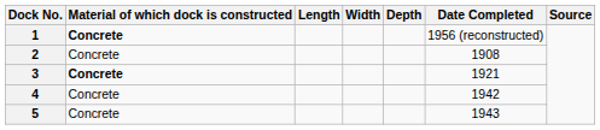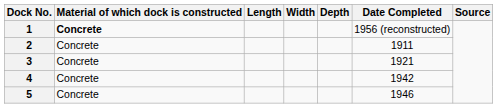2 | Date Completed: 1908 -> 1911
3 | Material of which dock is constructed: bold -> normal
5 | Date Completed: 1943 -> 1946
